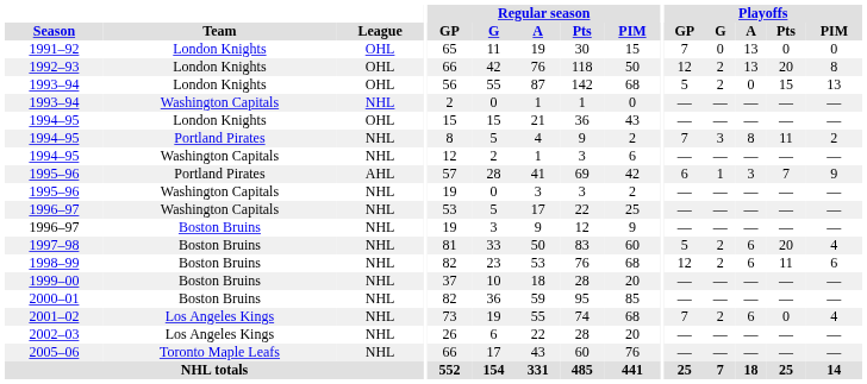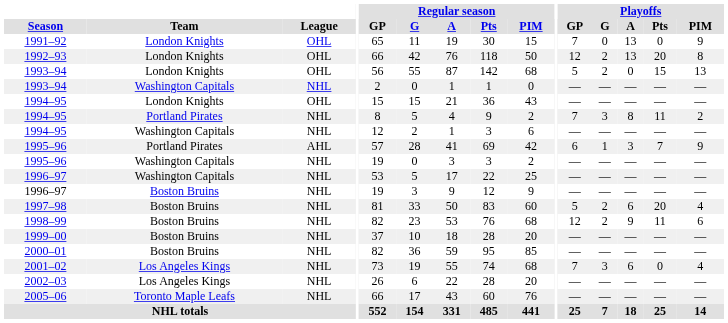1991–92 | Playoffs / PIM: 0 -> 9
1998–99 | Playoffs / A: 6 -> 9
2001–02 | Playoffs / G: 2 -> 3
